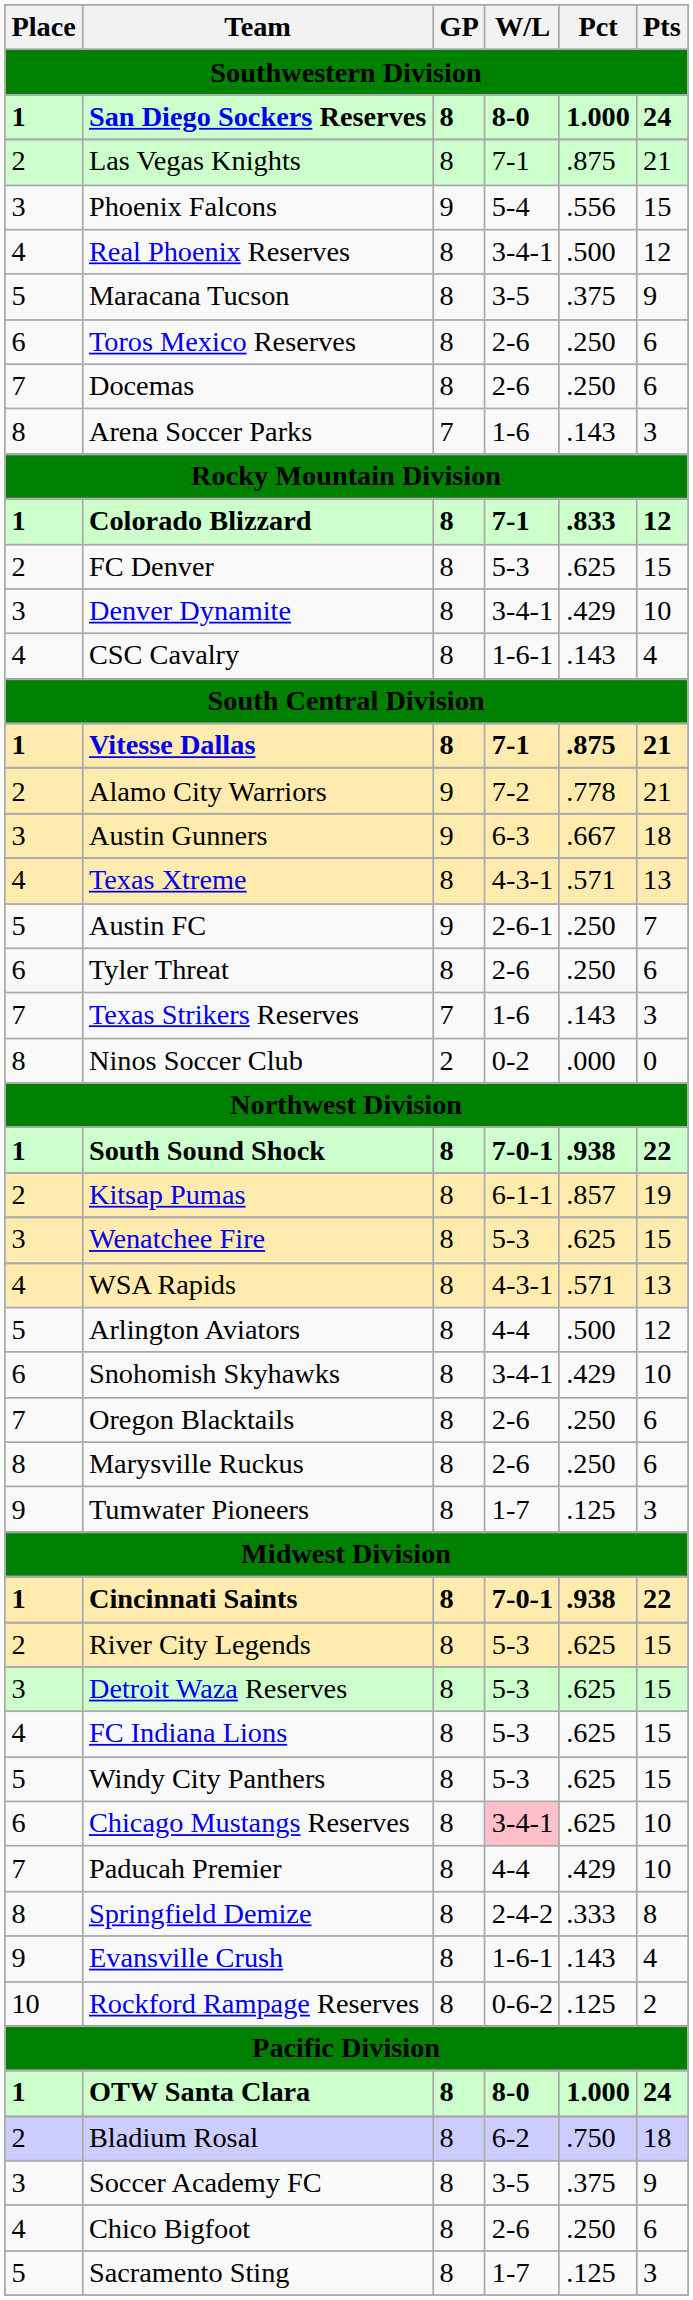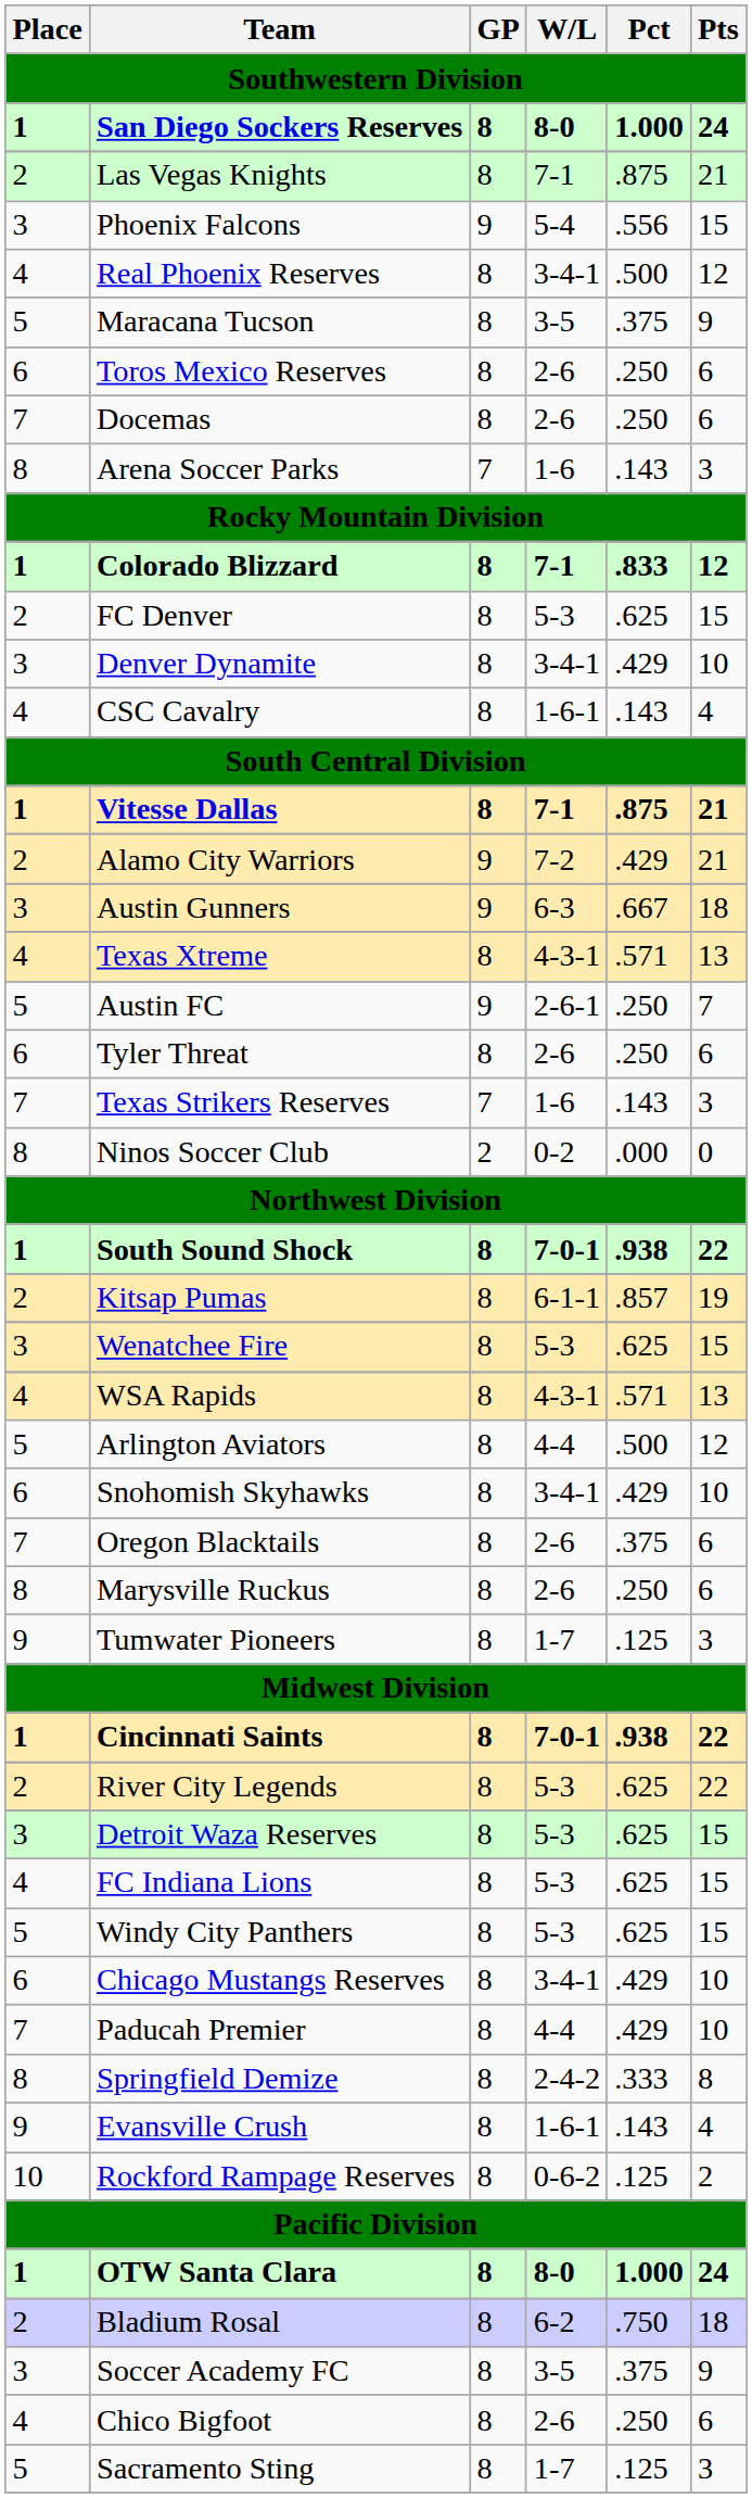Alamo City Warriors | Pct: .778 -> .429
Oregon Blacktails | Pct: .250 -> .375
River City Legends | Pts: 15 -> 22
Chicago Mustangs Reserves | W/L: pink background -> no background
Chicago Mustangs Reserves | Pct: .625 -> .429
